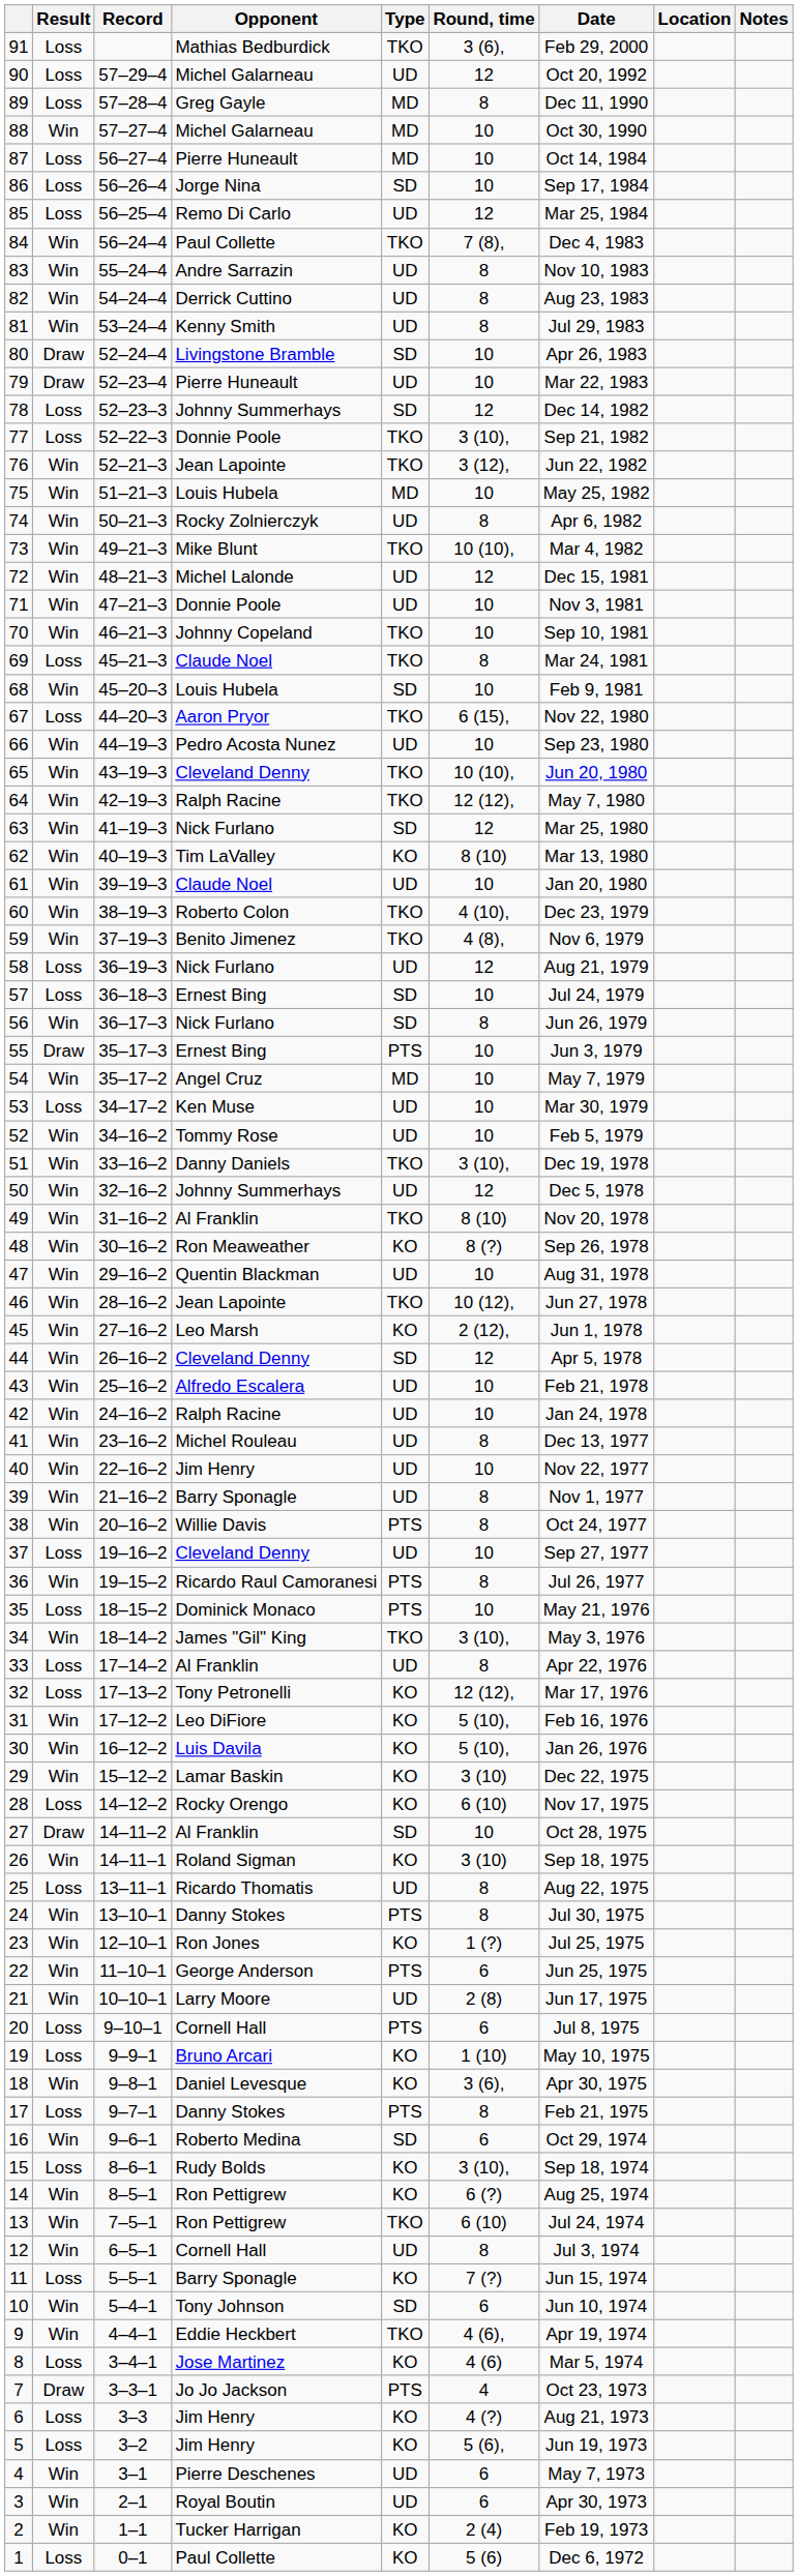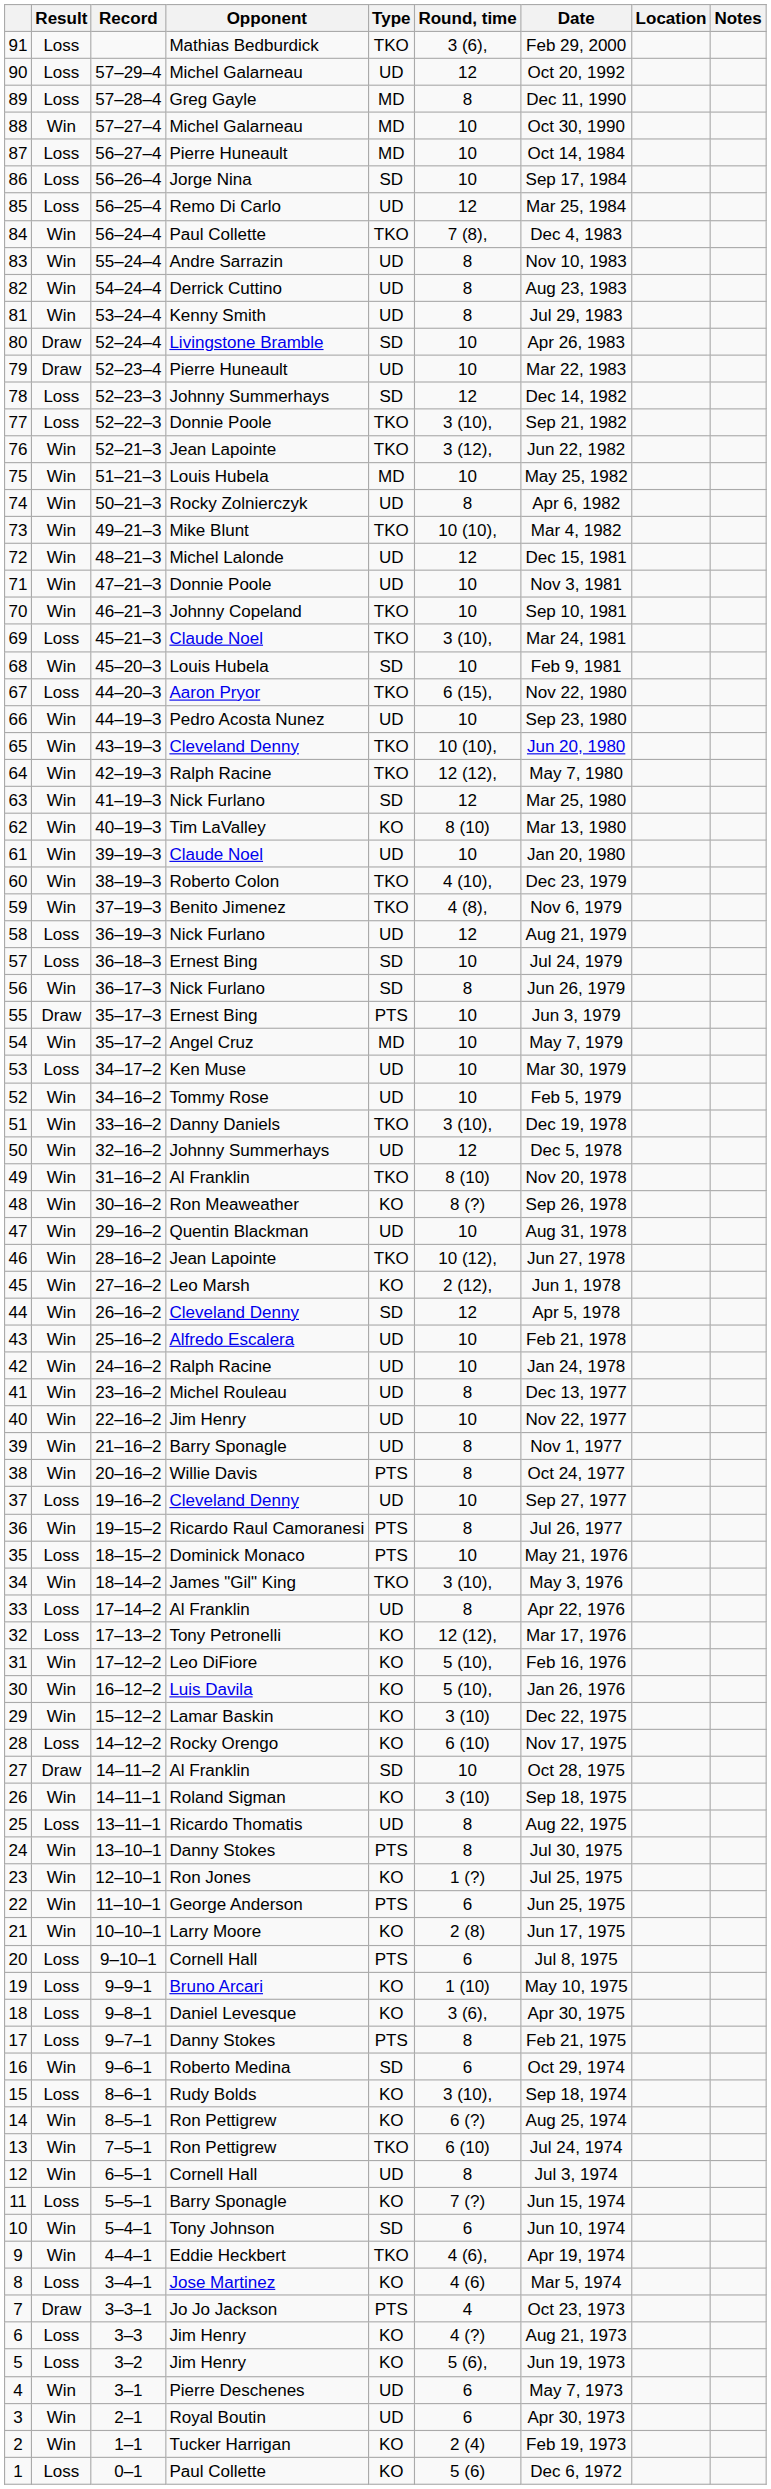69 | Round, time: 8 -> 3 (10),
21 | Type: UD -> KO
18 | Result: Win -> Loss
